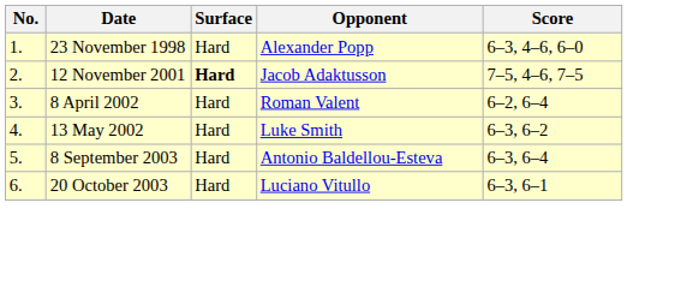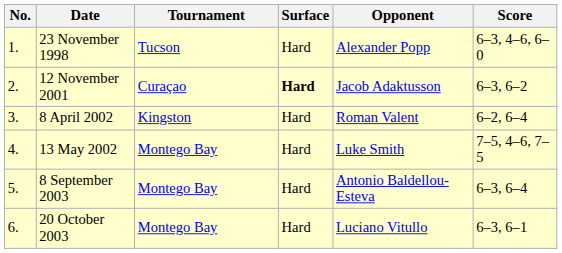+ column: Tournament | Tucson | Curaçao | Kingston | Montego Bay | Montego Bay | Montego Bay
12 November 2001 | Score: 7–5, 4–6, 7–5 -> 6–3, 6–2
13 May 2002 | Score: 6–3, 6–2 -> 7–5, 4–6, 7–5
